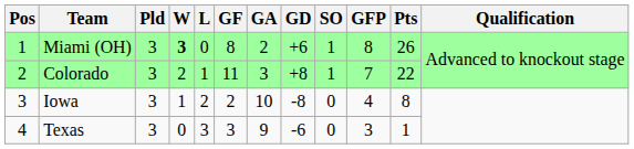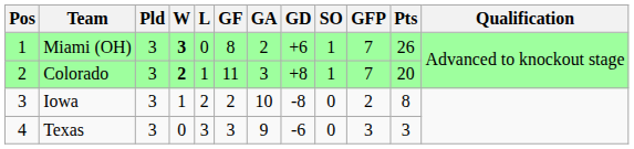Miami (OH) | GFP: 8 -> 7
Colorado | W: normal -> bold
Colorado | Pts: 22 -> 20
Iowa | GFP: 4 -> 2
Texas | Pts: 1 -> 3
